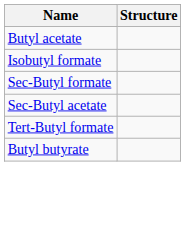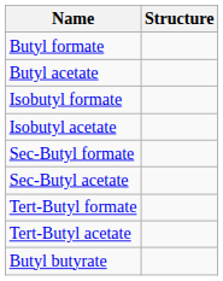+ row: Butyl formate
+ row: Isobutyl acetate
+ row: Tert-Butyl acetate
